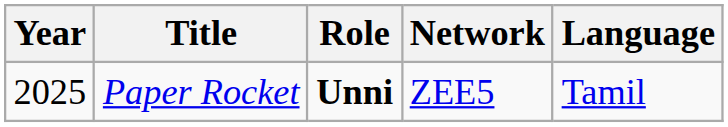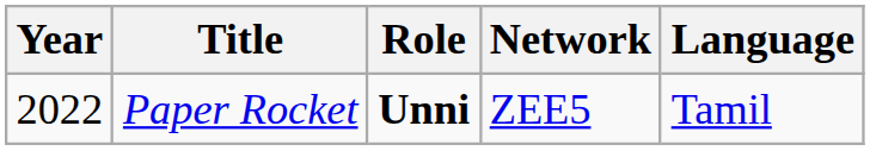Paper Rocket | Year: 2025 -> 2022
